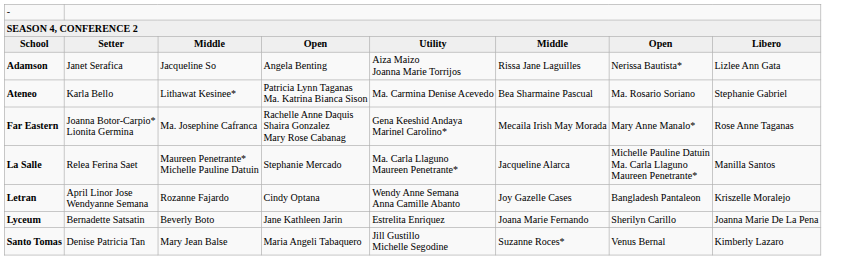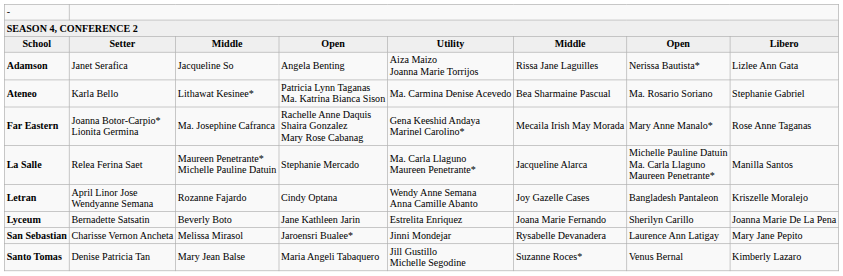+ row: San Sebastian | Charisse Vernon Ancheta | Melissa Mirasol | Jaroensri Bualee* | Jinni Mondejar | Rysabelle Devanadera | Laurence Ann Latigay | Mary Jane Pepito
